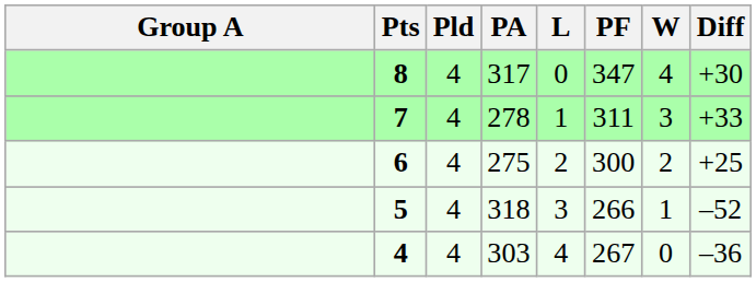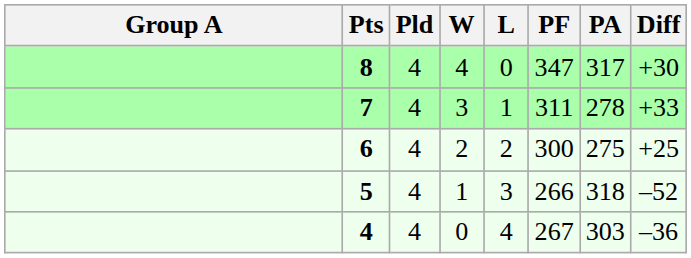columns swapped: W <-> PA
